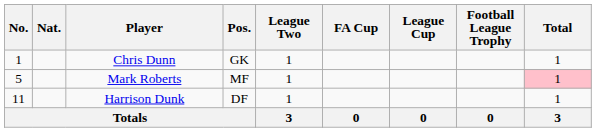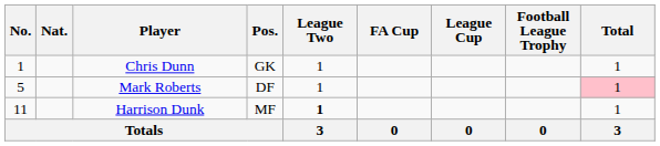Mark Roberts | Pos.: MF -> DF
Harrison Dunk | Pos.: DF -> MF
Harrison Dunk | League Two: normal -> bold
